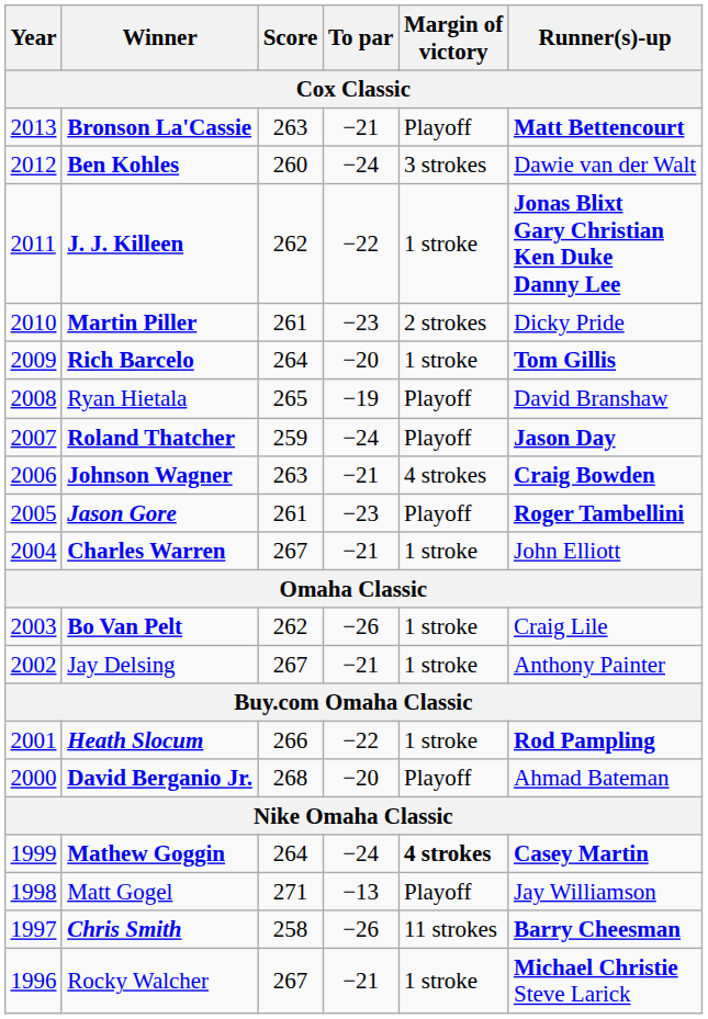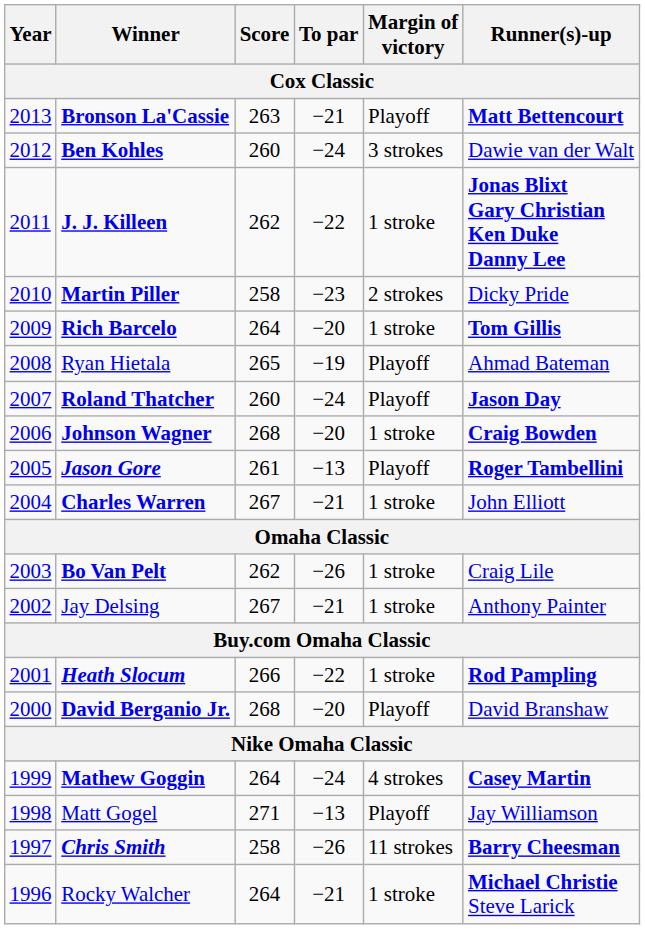Martin Piller | Score: 261 -> 258
Ryan Hietala | Runner(s)-up: David Branshaw -> Ahmad Bateman
Roland Thatcher | Score: 259 -> 260
Johnson Wagner | Score: 263 -> 268
Johnson Wagner | To par: −21 -> −20
Johnson Wagner | Margin of victory: 4 strokes -> 1 stroke
Jason Gore | To par: −23 -> −13
David Berganio Jr. | Runner(s)-up: Ahmad Bateman -> David Branshaw
Mathew Goggin | Margin of victory: bold -> normal
Rocky Walcher | Score: 267 -> 264
